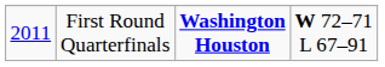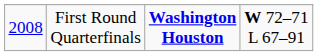First Round Quarterfinals | column 1: 2011 -> 2008
